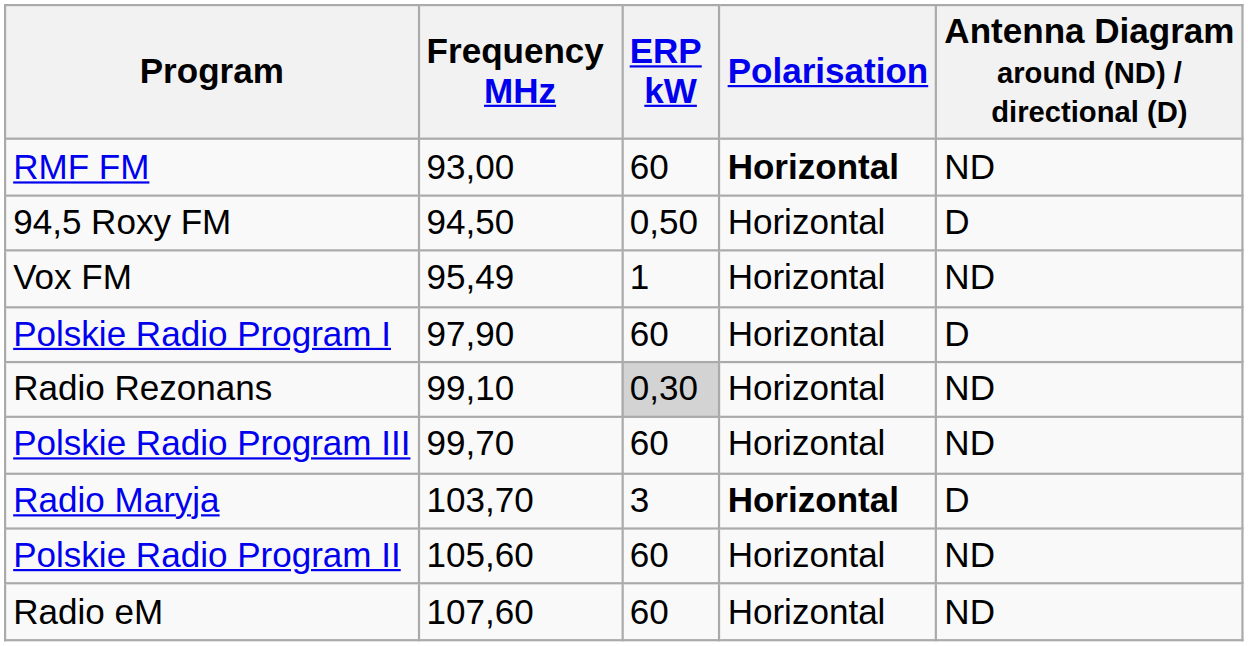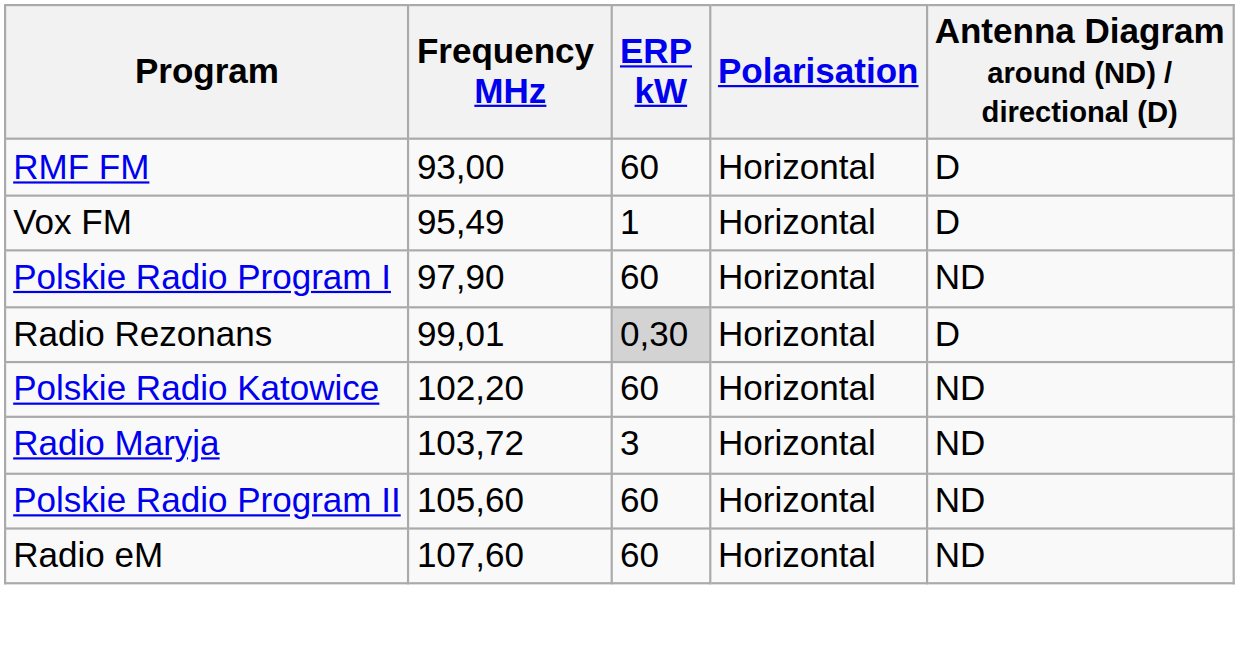RMF FM | Polarisation: bold -> normal
RMF FM | Antenna Diagram around (ND) / directional (D): ND -> D
- row: 94,5 Roxy FM | 94,50 | 0,50 | Horizontal | D
Vox FM | Antenna Diagram around (ND) / directional (D): ND -> D
Polskie Radio Program I | Antenna Diagram around (ND) / directional (D): D -> ND
Radio Rezonans | Frequency MHz: 99,10 -> 99,01
Radio Rezonans | Antenna Diagram around (ND) / directional (D): ND -> D
- row: Polskie Radio Program III | 99,70 | 60 | Horizontal | ND
+ row: Polskie Radio Katowice | 102,20 | 60 | Horizontal | ND
Radio Maryja | Frequency MHz: 103,70 -> 103,72
Radio Maryja | Polarisation: bold -> normal
Radio Maryja | Antenna Diagram around (ND) / directional (D): D -> ND
